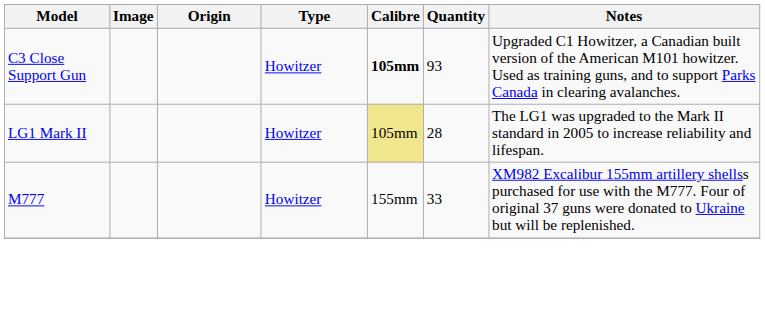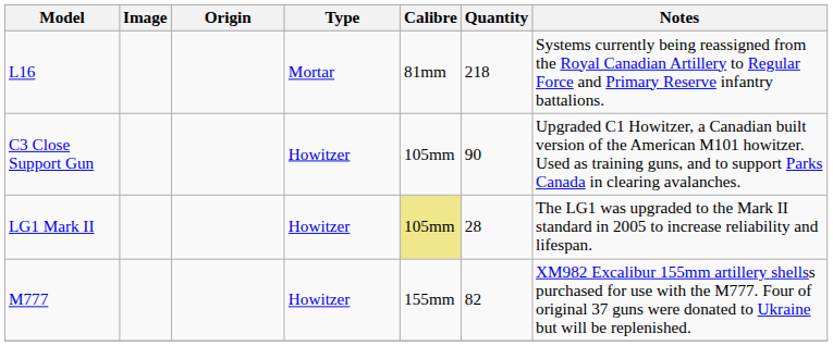+ row: L16 | Mortar | 81mm | 218 | Systems currently being reassigned from the Royal Canadian Artillery to Regular Force and Primary Reserve infantry battalions.
C3 Close Support Gun | Calibre: bold -> normal
C3 Close Support Gun | Quantity: 93 -> 90
M777 | Quantity: 33 -> 82
